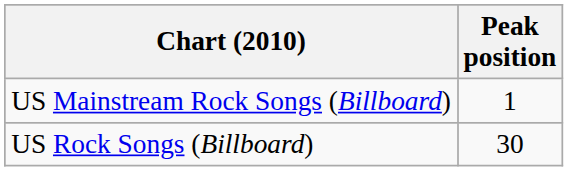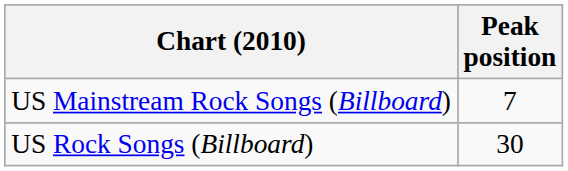US Mainstream Rock Songs (Billboard) | Peak position: 1 -> 7
